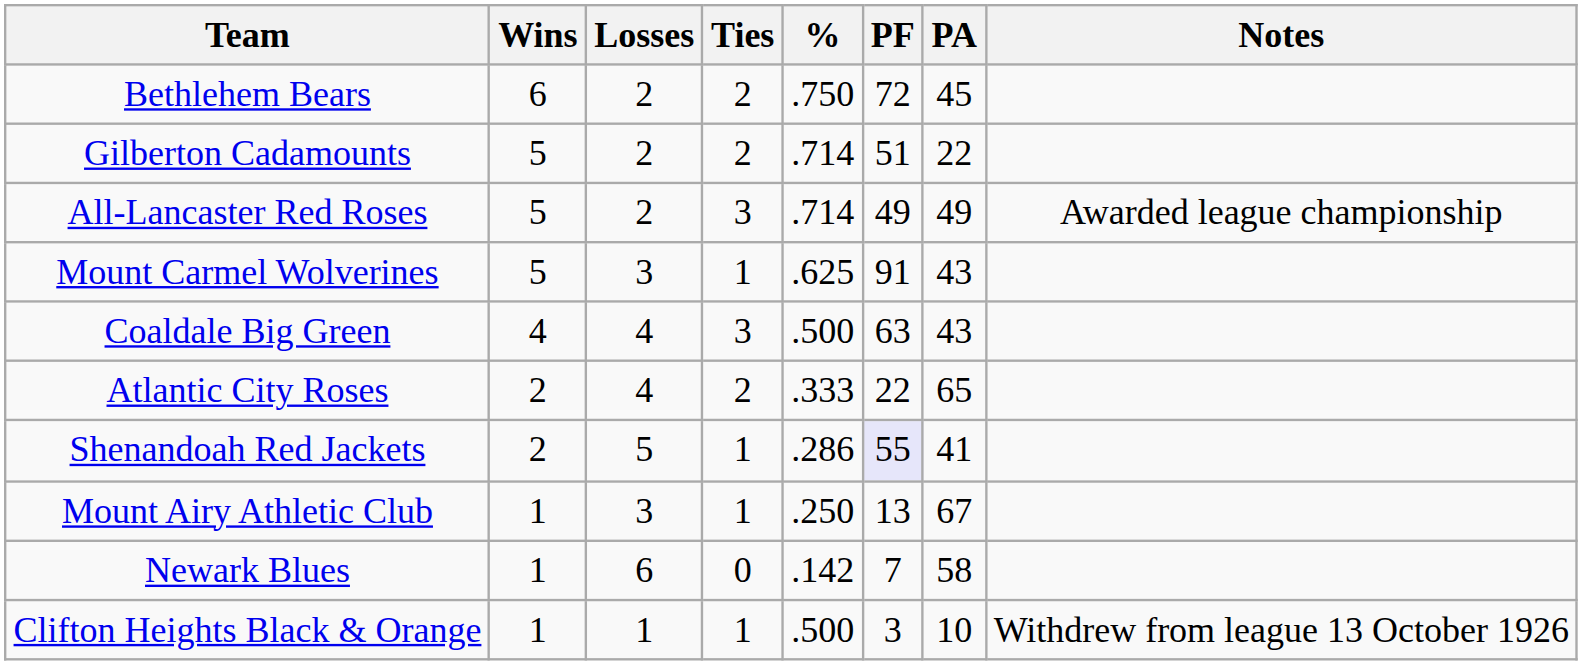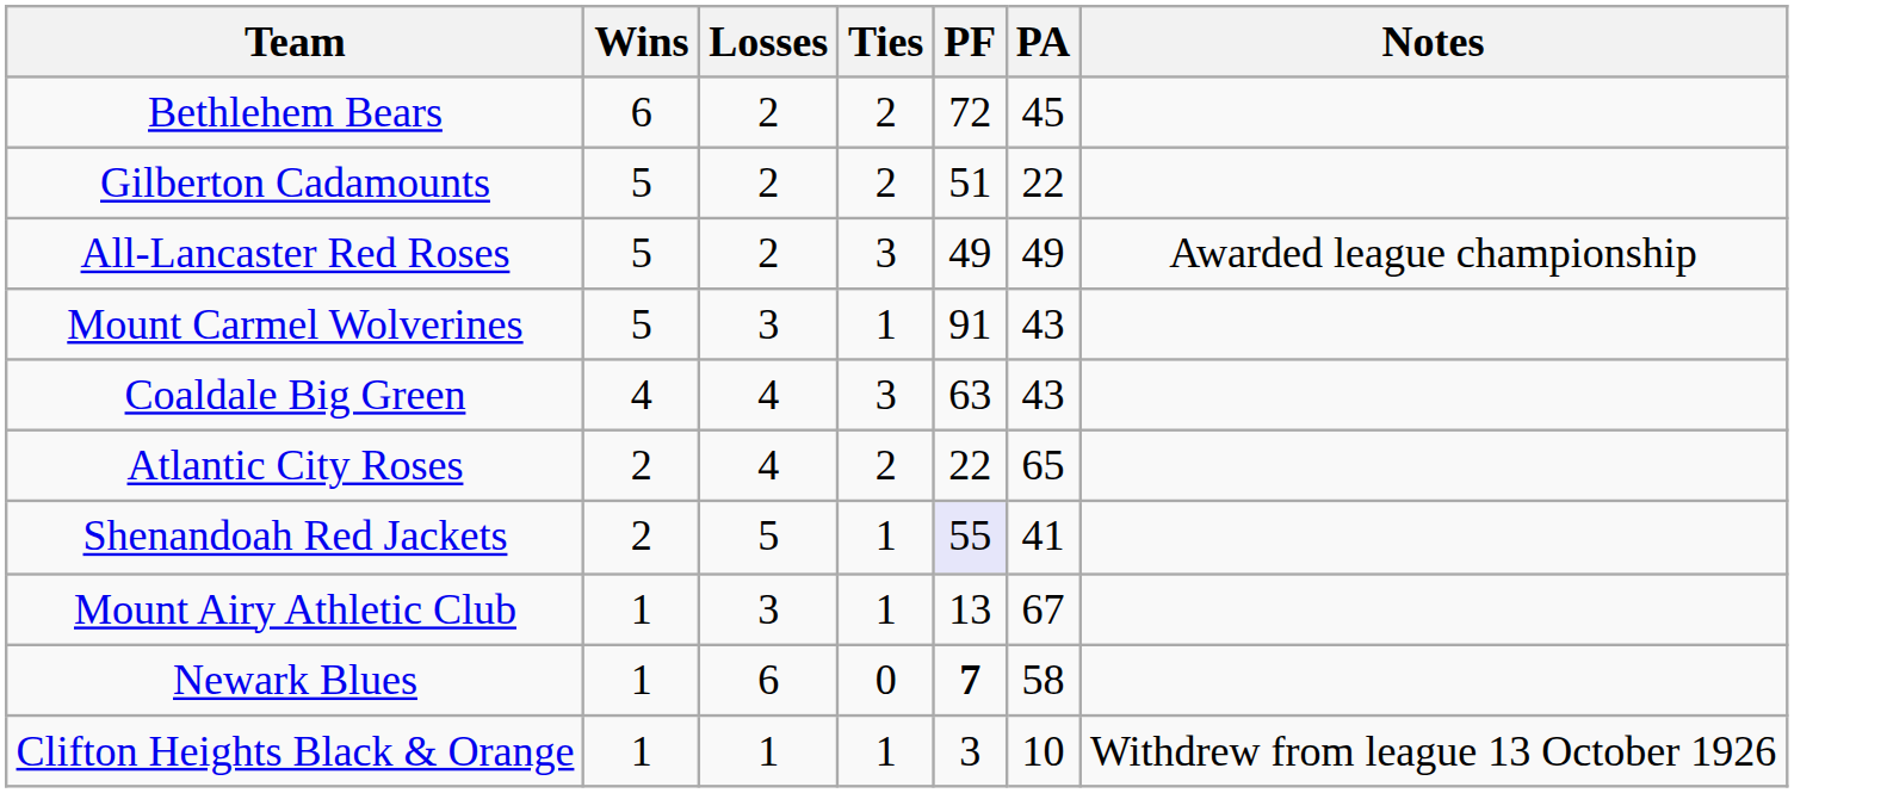- column: % | .750 | .714 | .714 | .625 | .500 | .333 | .286 | .250 | .142 | .500
Newark Blues | PF: normal -> bold
